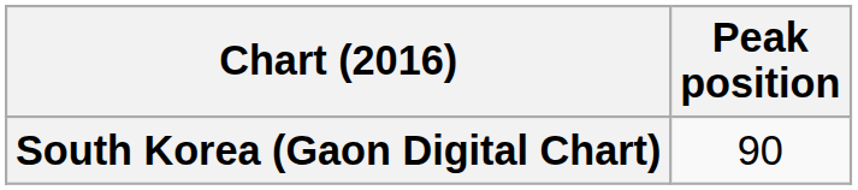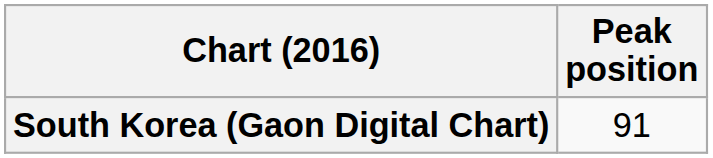South Korea (Gaon Digital Chart) | Peak position: 90 -> 91
